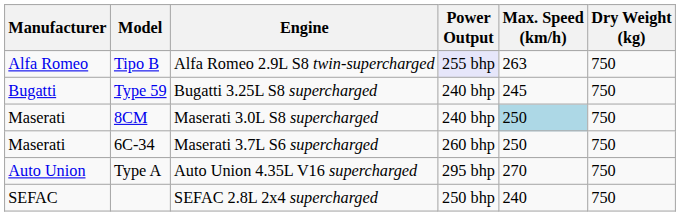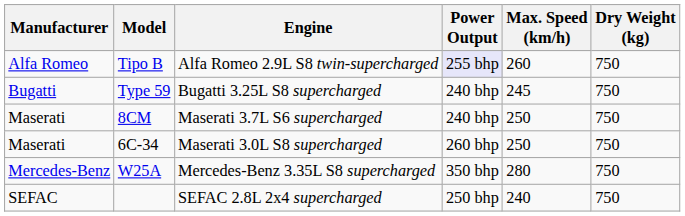Tipo B | Max. Speed (km/h): 263 -> 260
8CM | Engine: Maserati 3.0L S8 supercharged -> Maserati 3.7L S6 supercharged
8CM | Max. Speed (km/h): lightblue background -> no background
6C-34 | Engine: Maserati 3.7L S6 supercharged -> Maserati 3.0L S8 supercharged
- row: Auto Union | Type A | Auto Union 4.35L V16 supercharged | 295 bhp | 270 | 750
+ row: Mercedes-Benz | W25A | Mercedes-Benz 3.35L S8 supercharged | 350 bhp | 280 | 750
